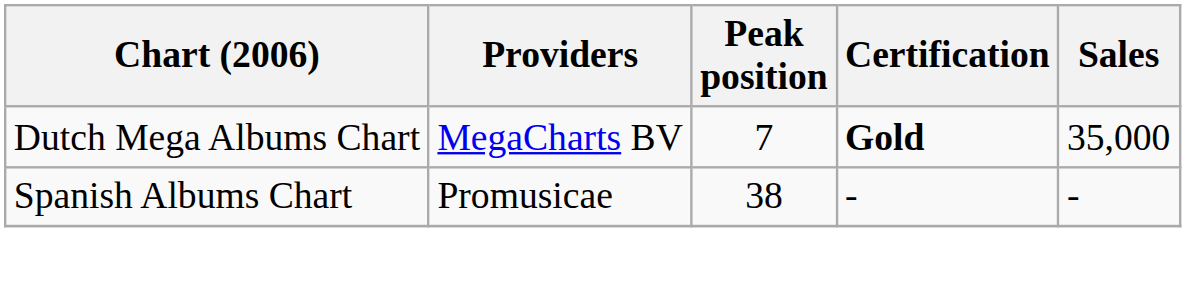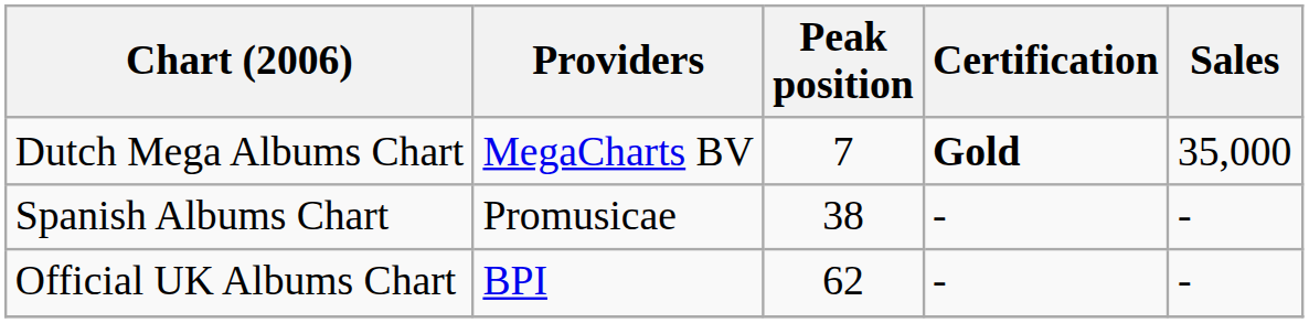+ row: Official UK Albums Chart | BPI | 62 | - | -
